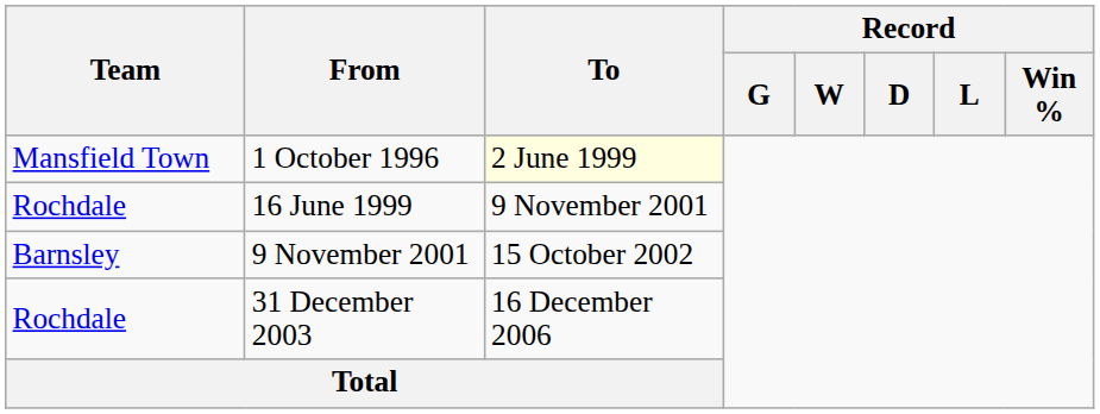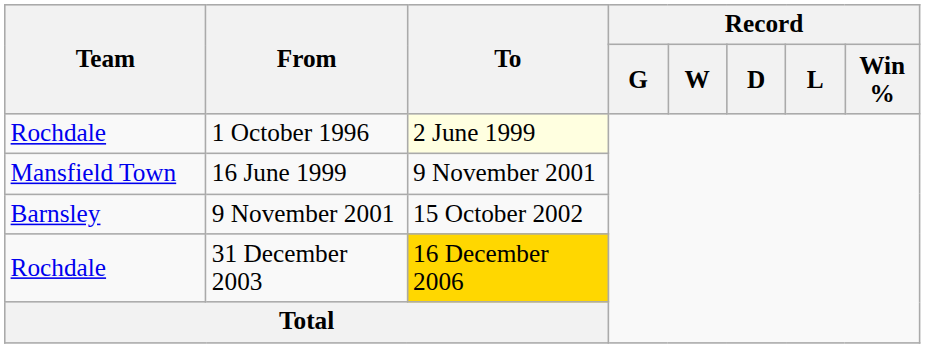1 October 1996 | Team: Mansfield Town -> Rochdale
16 June 1999 | Team: Rochdale -> Mansfield Town
31 December 2003 | To: no background -> gold background
